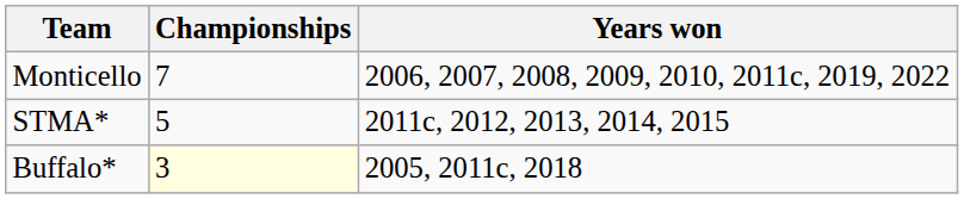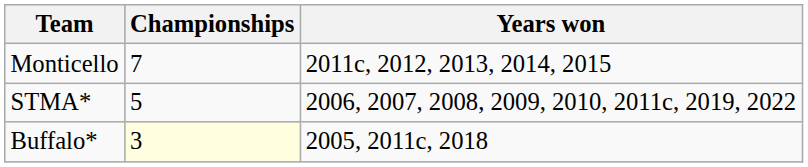Monticello | Years won: 2006, 2007, 2008, 2009, 2010, 2011c, 2019, 2022 -> 2011c, 2012, 2013, 2014, 2015
STMA* | Years won: 2011c, 2012, 2013, 2014, 2015 -> 2006, 2007, 2008, 2009, 2010, 2011c, 2019, 2022
